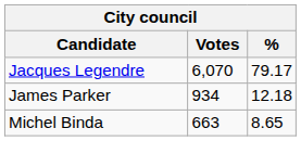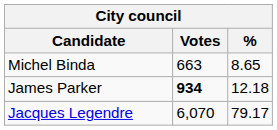rows swapped: Jacques Legendre <-> Michel Binda
James Parker | Votes: normal -> bold
